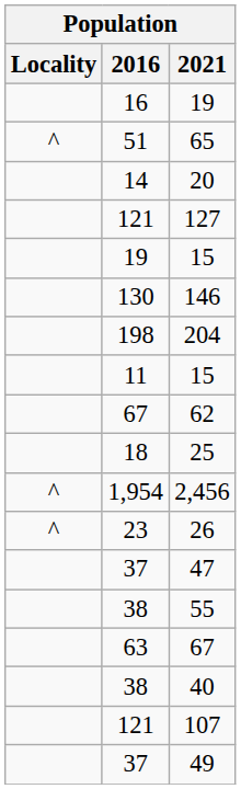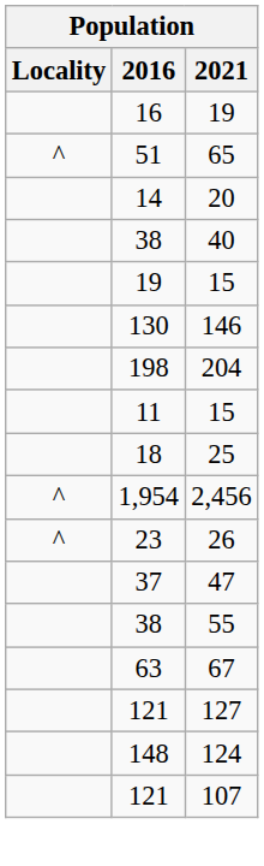rows swapped: 127 <-> 40
- row: 67 | 62
+ row: 148 | 124
- row: 37 | 49
